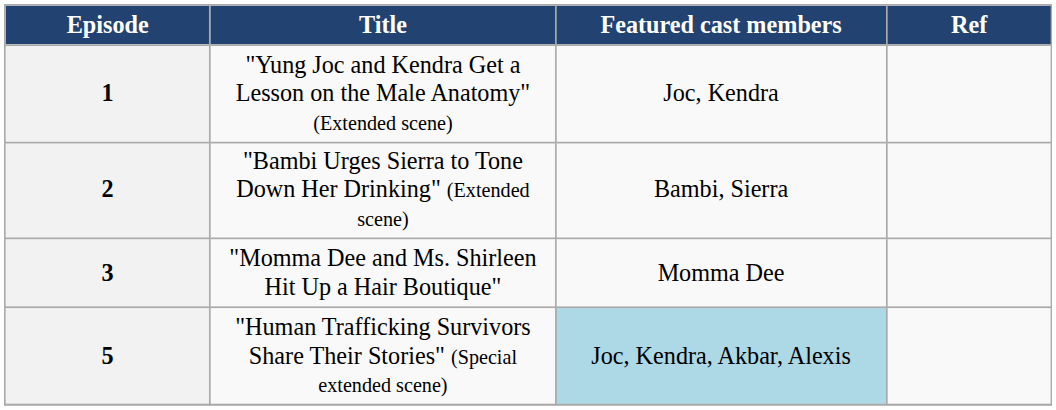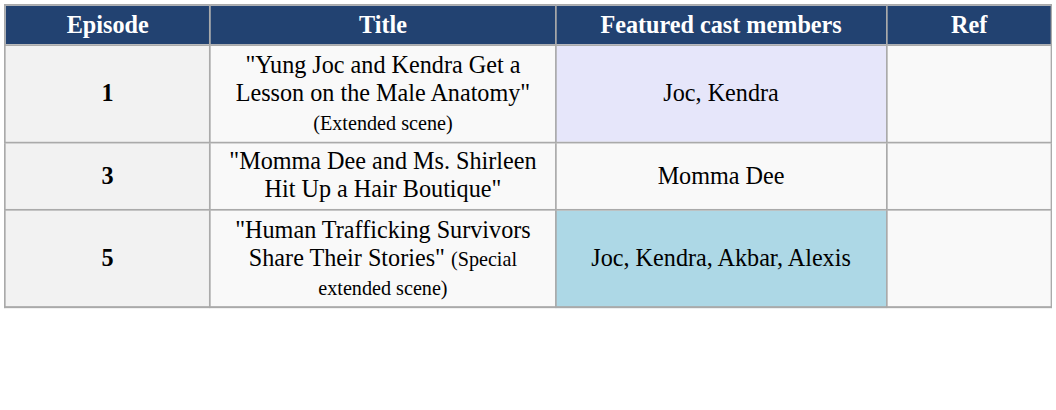1 | Featured cast members: no background -> lavender background
- row: 2 | "Bambi Urges Sierra to Tone Down Her Drinking" (Extended scene) | Bambi, Sierra
